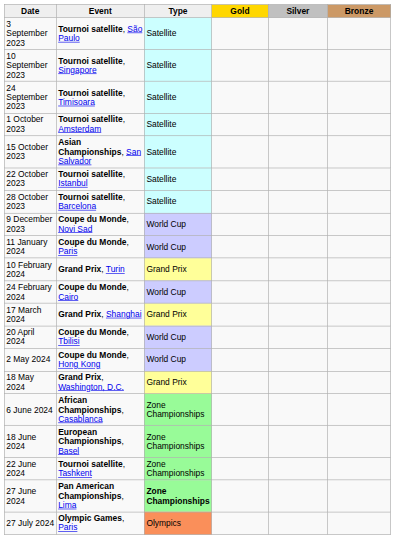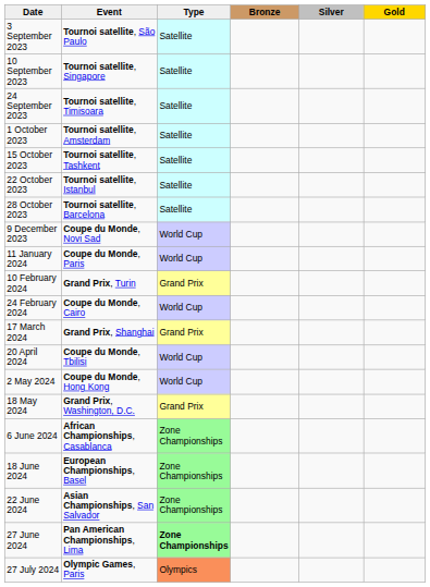columns swapped: Gold <-> Bronze
15 October 2023 | Event: Asian Championships, San Salvador -> Tournoi satellite, Tashkent
22 June 2024 | Event: Tournoi satellite, Tashkent -> Asian Championships, San Salvador
